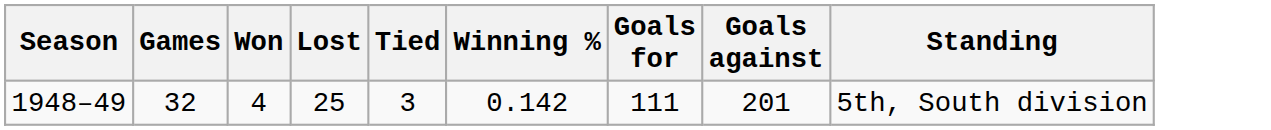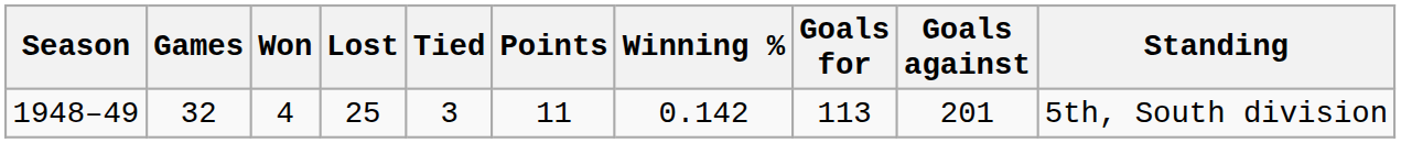+ column: Points | 11
1948–49 | Goals for: 111 -> 113
